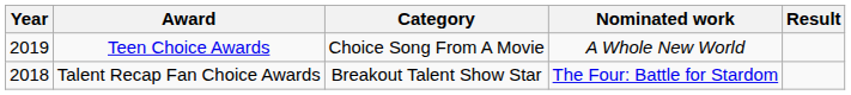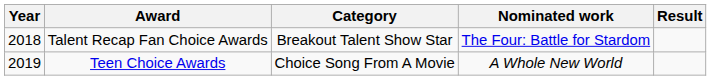rows swapped: Talent Recap Fan Choice Awards <-> Teen Choice Awards
